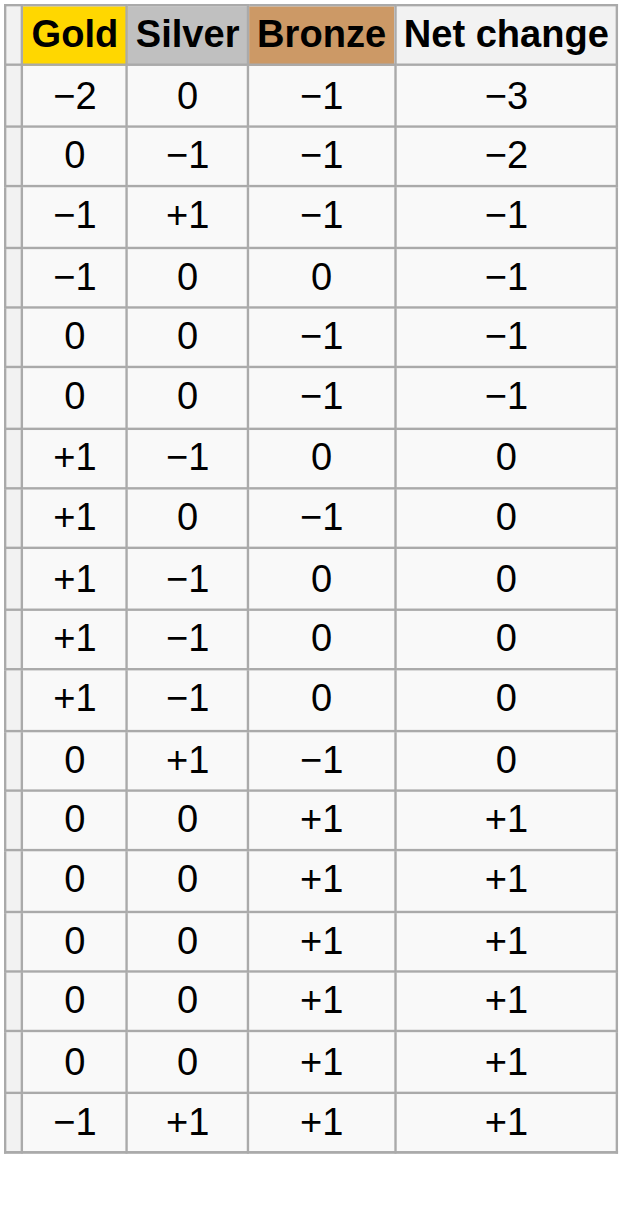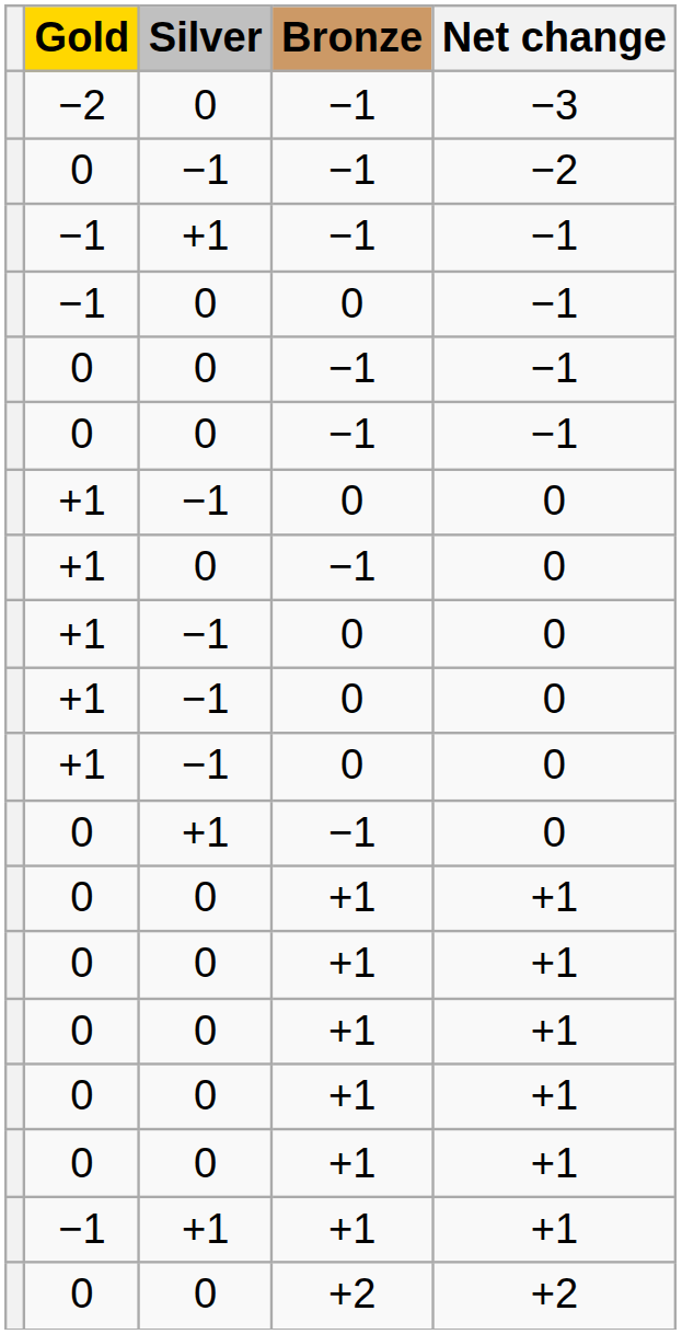+ row: 0 | 0 | +2 | +2
